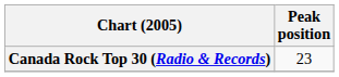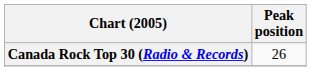Canada Rock Top 30 (Radio & Records) | Peak position: 23 -> 26
